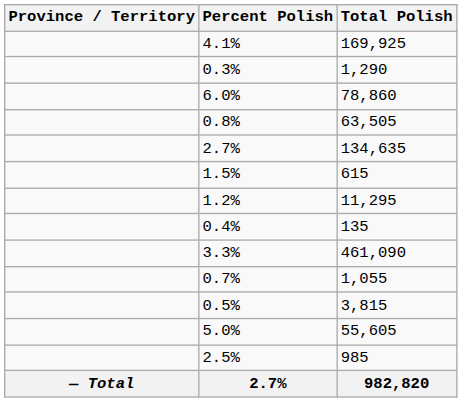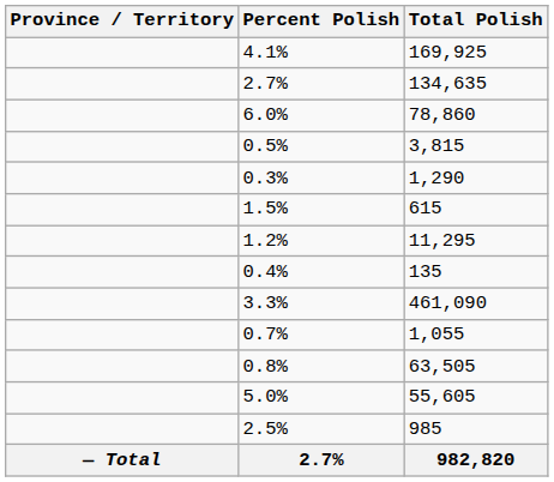rows swapped: 2.7% / 134,635 <-> 0.3%
rows swapped: 0.5% <-> 0.8%
